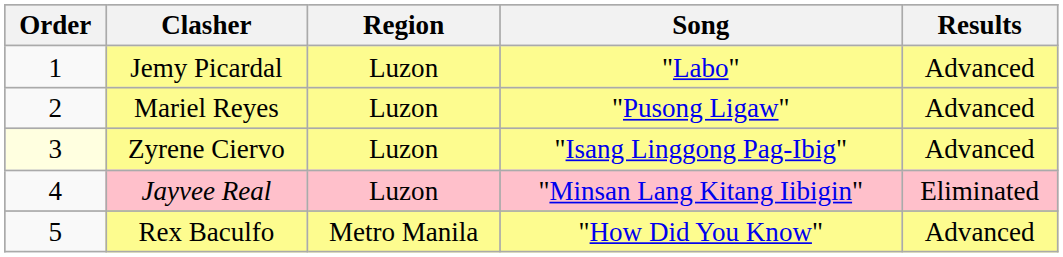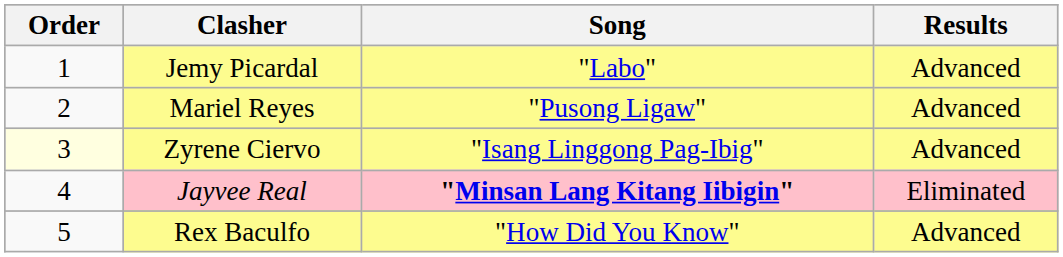- column: Region | Luzon | Luzon | Luzon | Luzon | Metro Manila
Jayvee Real | Song: normal -> bold
